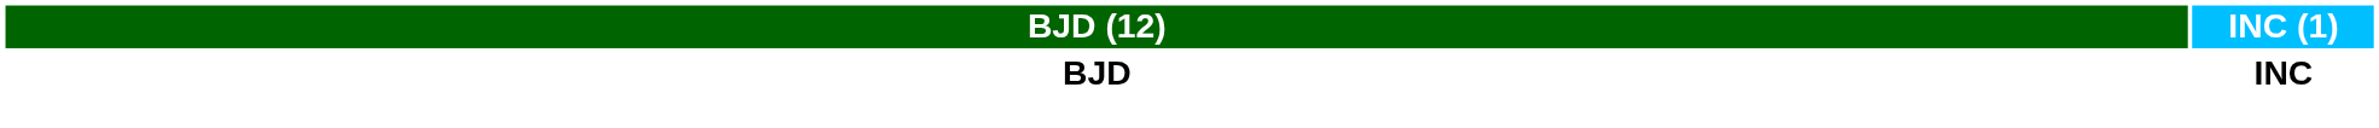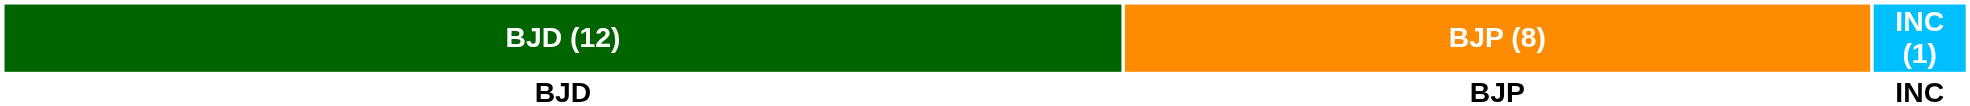+ column: BJP (8) | BJP
